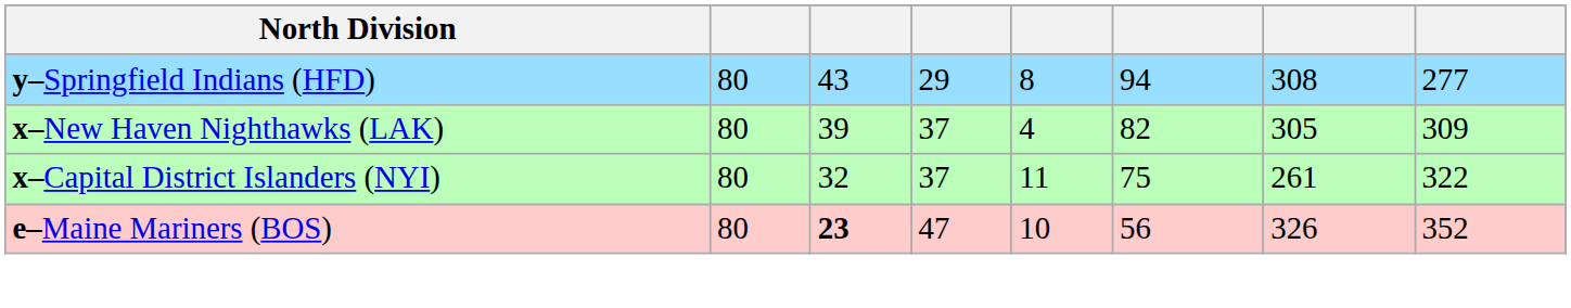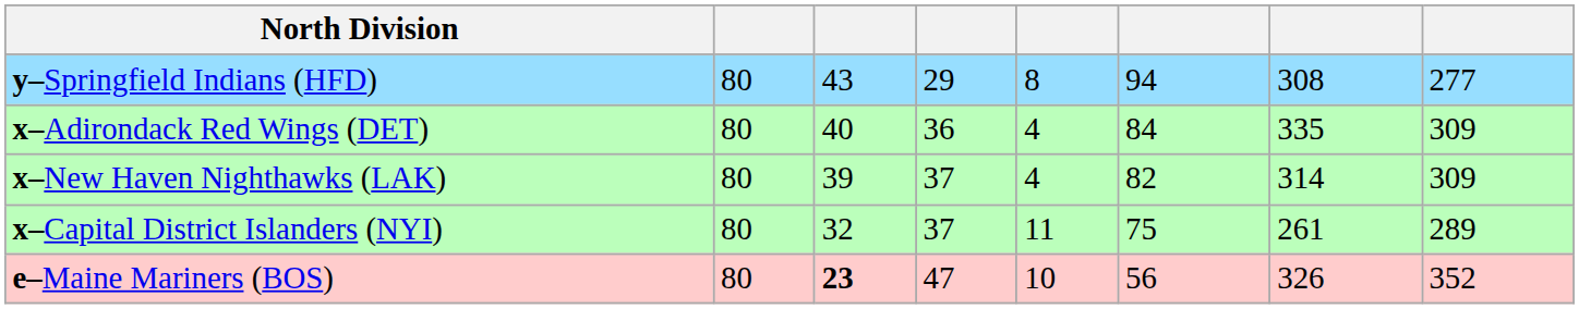+ row: x–Adirondack Red Wings (DET) | 80 | 40 | 36 | 4 | 84 | 335 | 309
x–New Haven Nighthawks (LAK) | column 7: 305 -> 314
x–Capital District Islanders (NYI) | column 8: 322 -> 289
